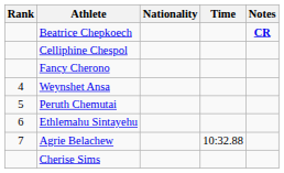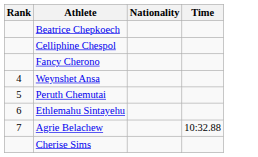- column: Notes | CR
